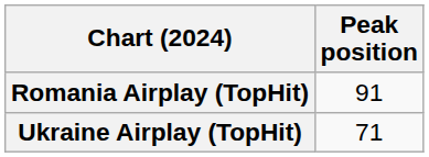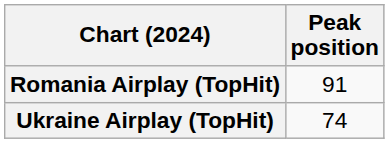Ukraine Airplay (TopHit) | Peak position: 71 -> 74
